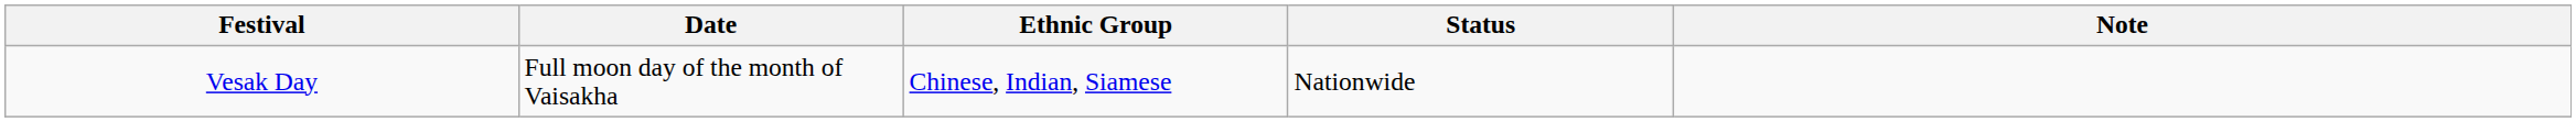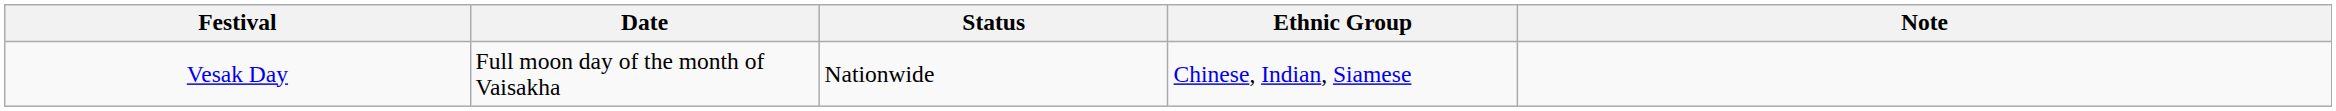columns swapped: Status <-> Ethnic Group
